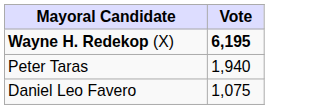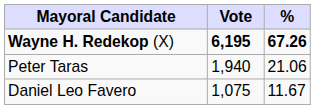+ column: % | 67.26 | 21.06 | 11.67
